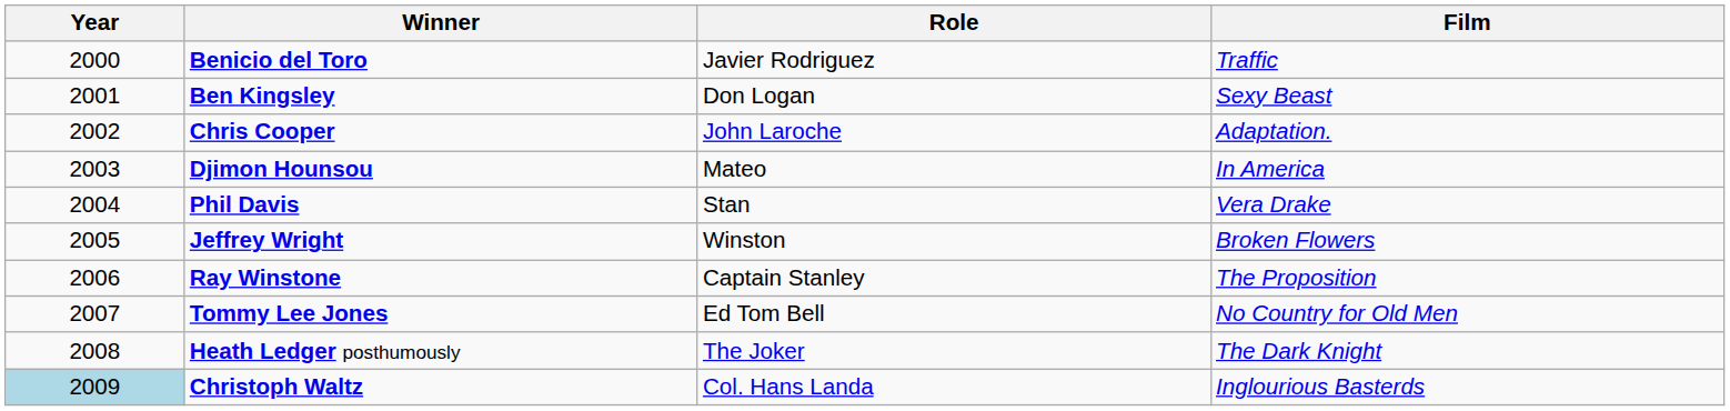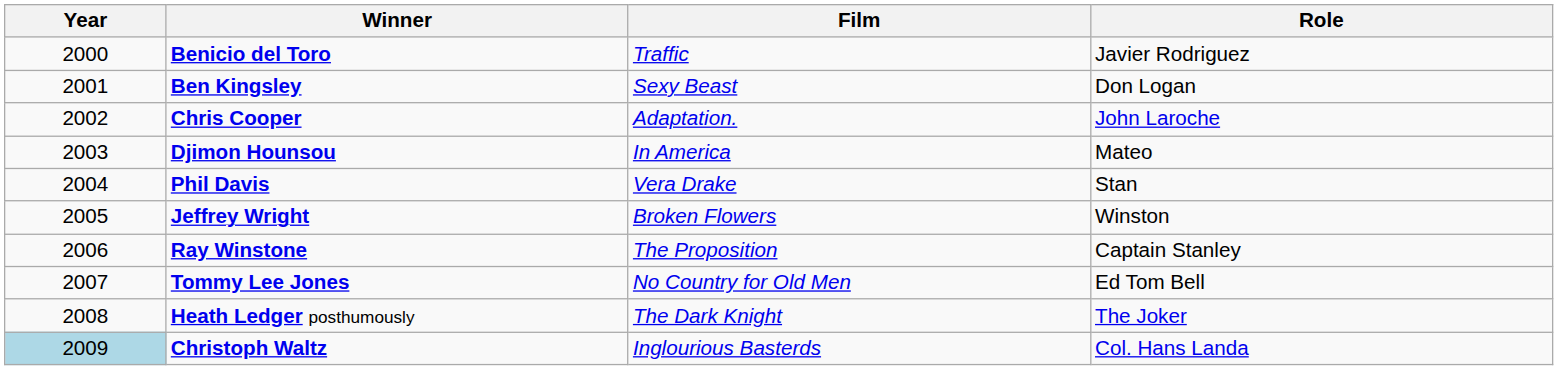columns swapped: Film <-> Role
